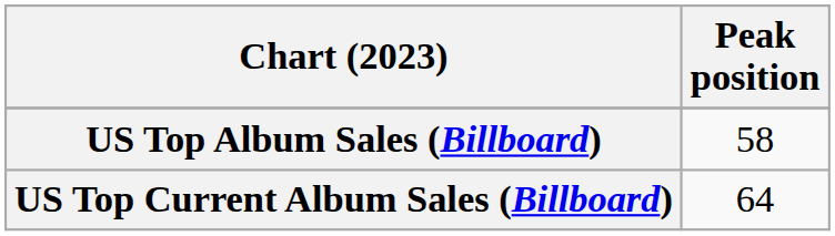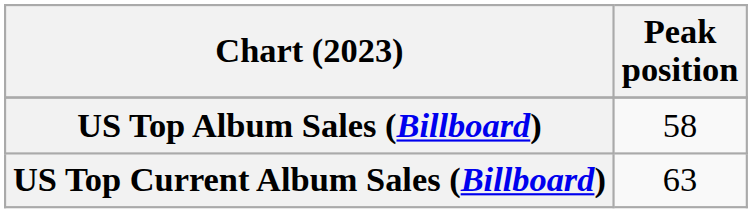US Top Current Album Sales (Billboard) | Peak position: 64 -> 63
